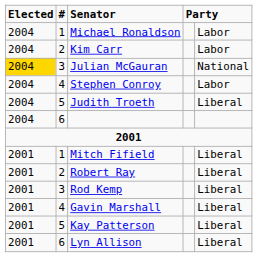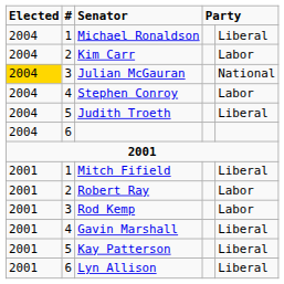Michael Ronaldson | column 5: Labor -> Liberal
Robert Ray | column 5: Liberal -> Labor
Rod Kemp | column 5: Liberal -> Labor
